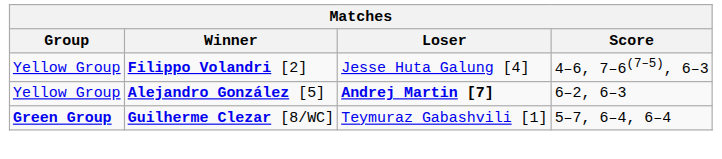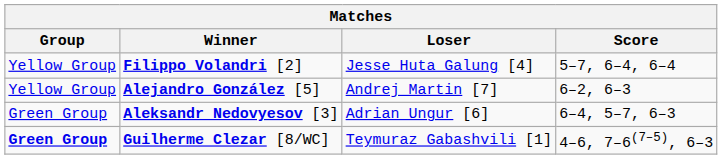Filippo Volandri [2] | Score: 4–6, 7–6(7–5), 6–3 -> 5–7, 6–4, 6–4
Alejandro González [5] | Loser: bold -> normal
+ row: Green Group | Aleksandr Nedovyesov [3] | Adrian Ungur [6] | 6–4, 5–7, 6–3
Guilherme Clezar [8/WC] | Score: 5–7, 6–4, 6–4 -> 4–6, 7–6(7–5), 6–3
